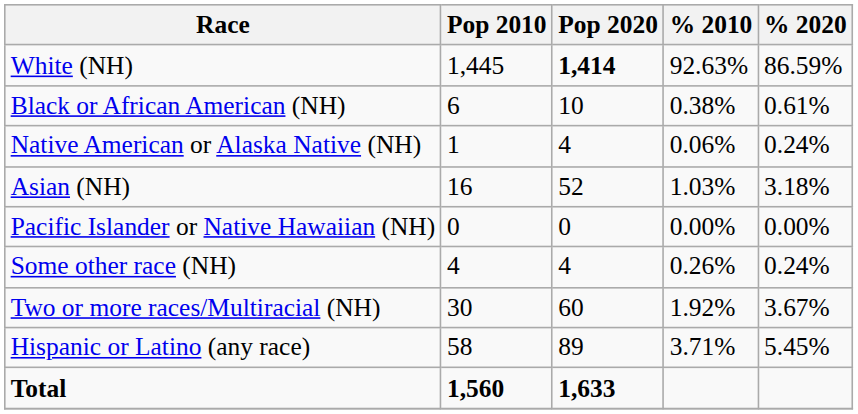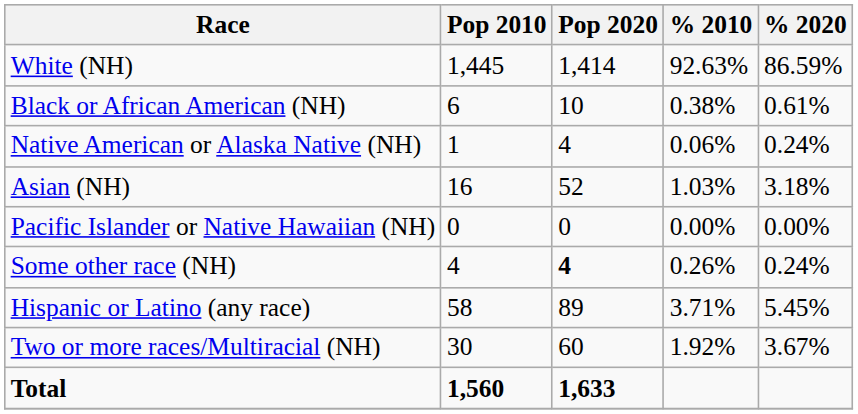White (NH) | Pop 2020: bold -> normal
Some other race (NH) | Pop 2020: normal -> bold
rows swapped: Two or more races/Multiracial (NH) <-> Hispanic or Latino (any race)
